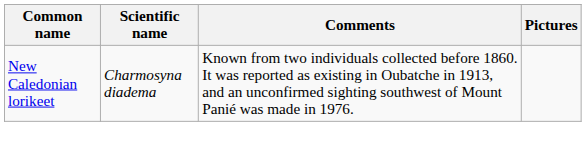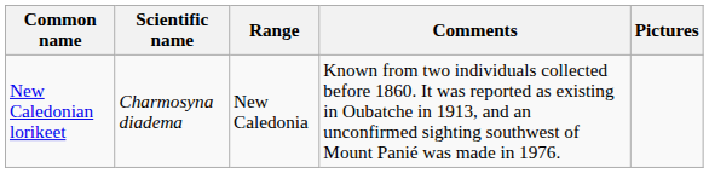+ column: Range | New Caledonia
